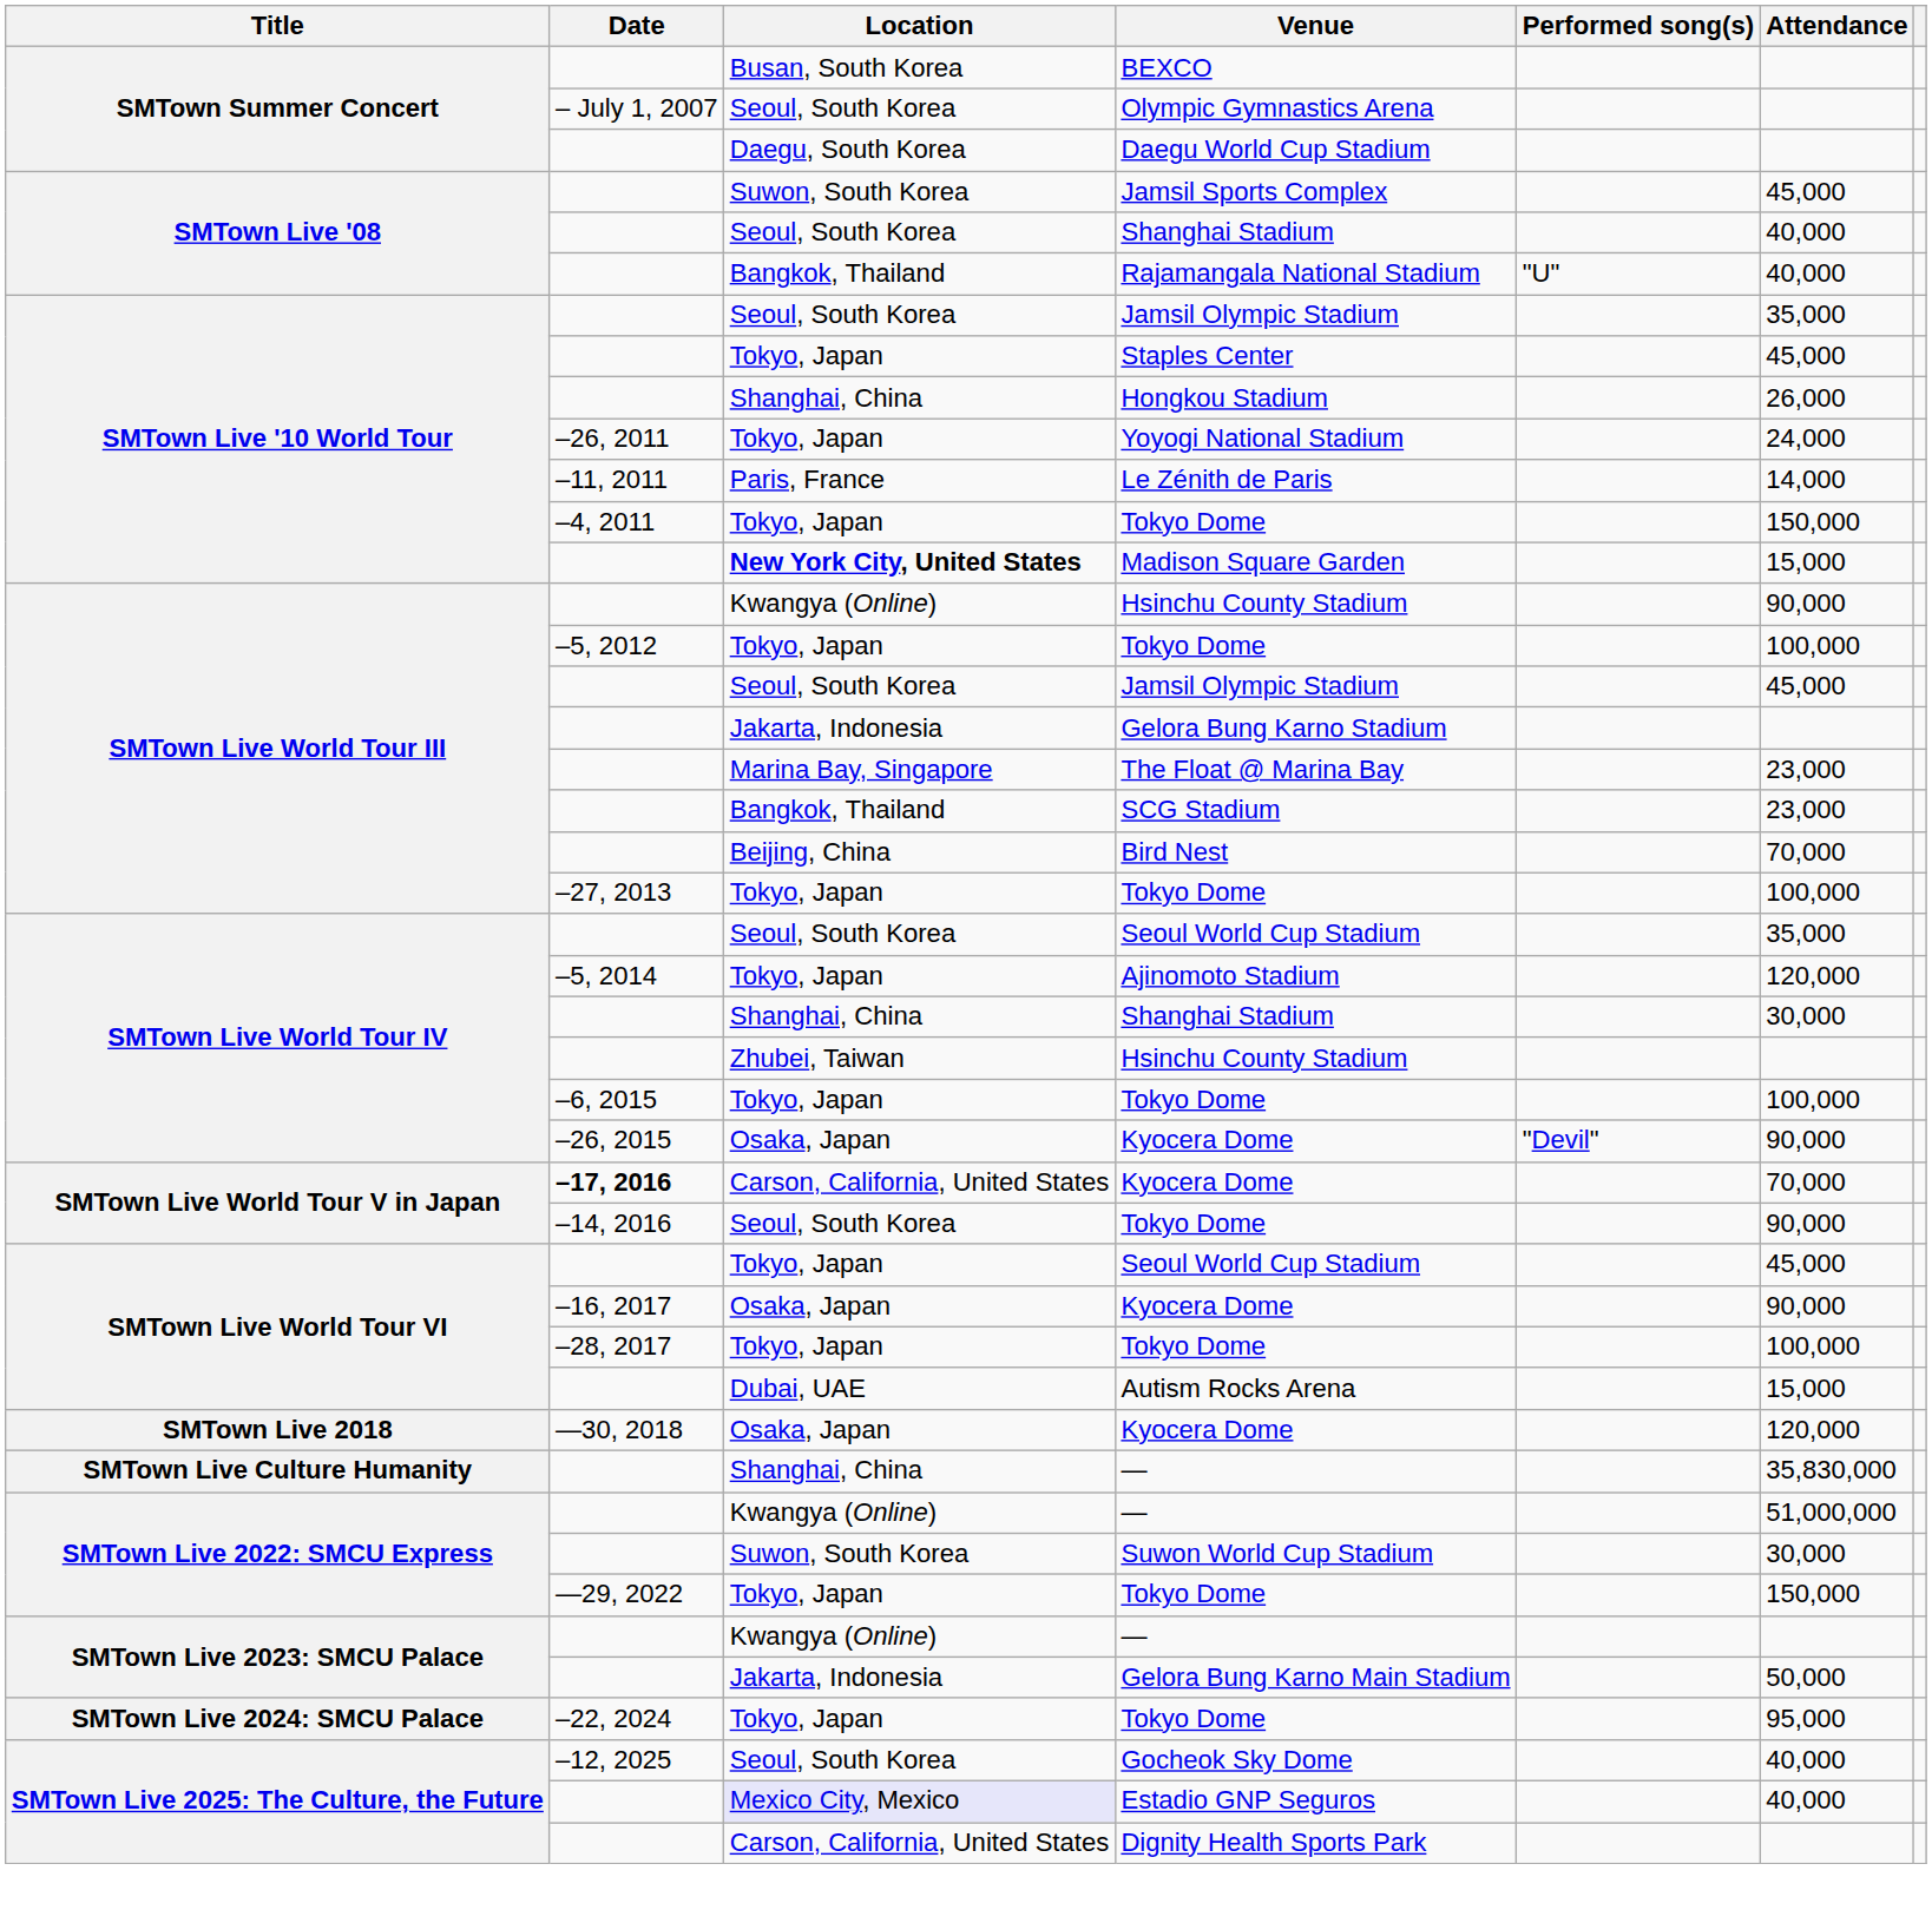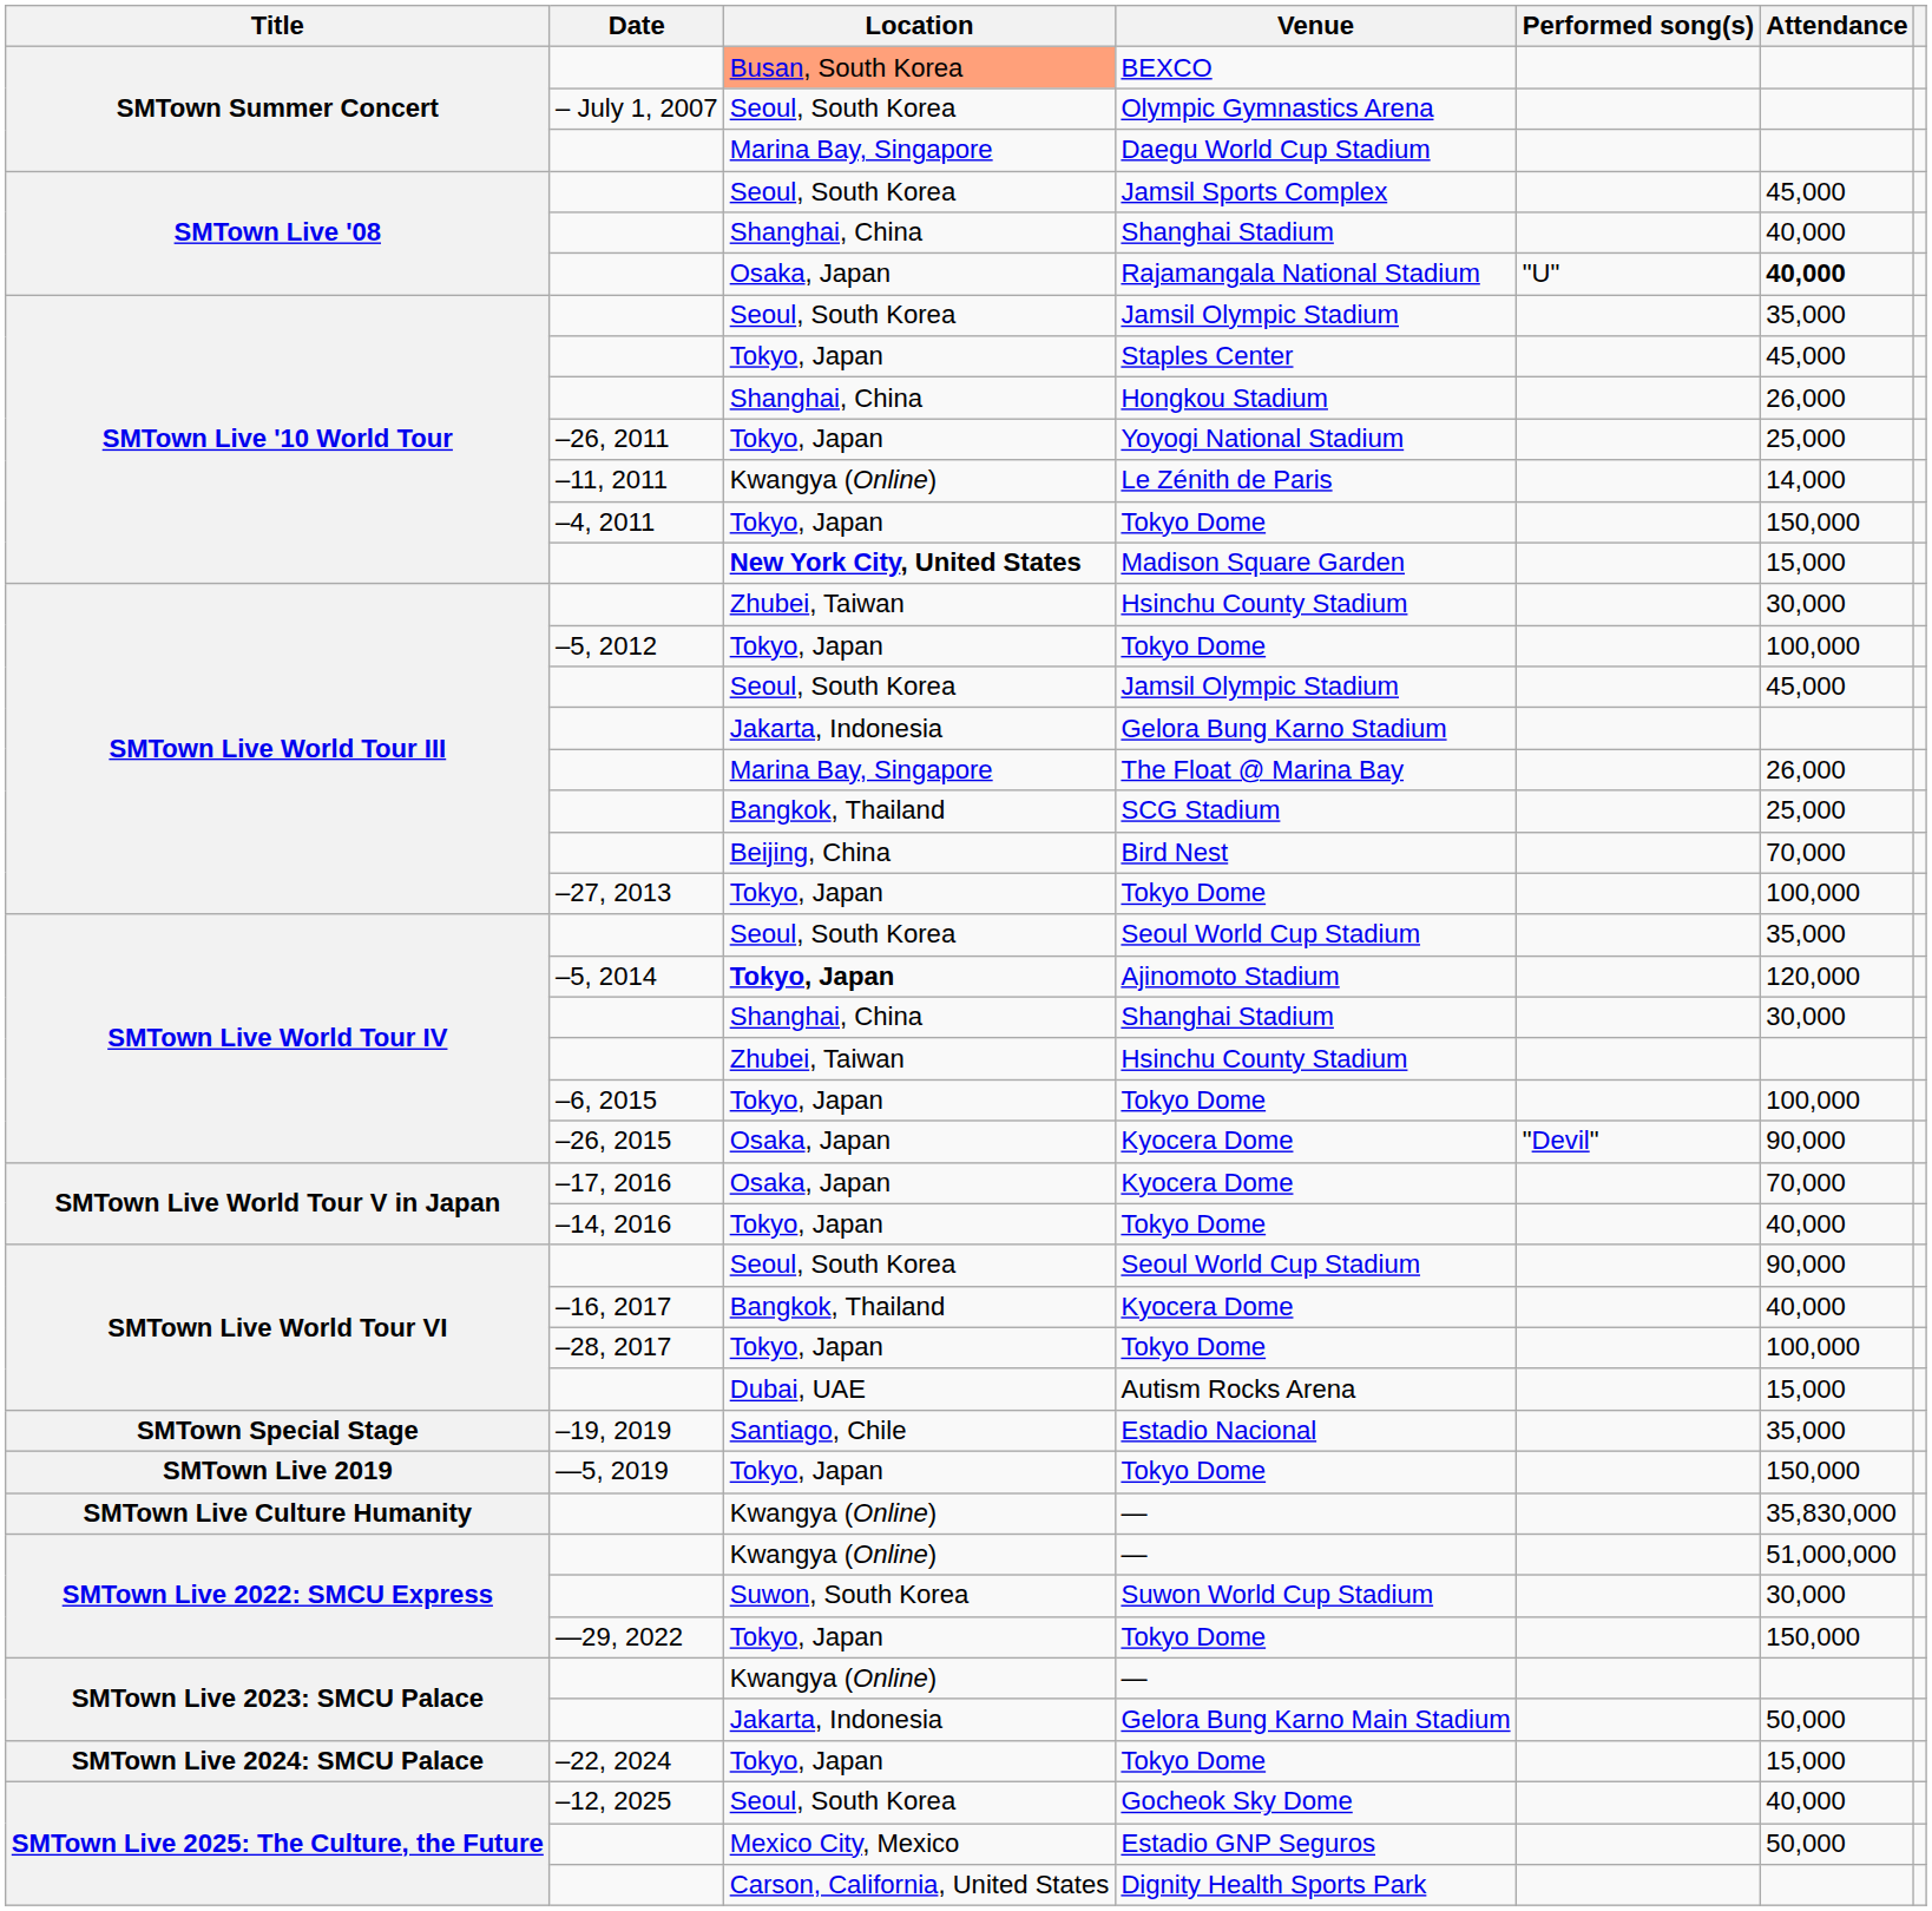BEXCO | Location: no background -> lightsalmon background
Daegu World Cup Stadium | Location: Daegu, South Korea -> Marina Bay, Singapore
Jamsil Sports Complex | Location: Suwon, South Korea -> Seoul, South Korea
SMTown Live '08 / Shanghai Stadium | Location: Seoul, South Korea -> Shanghai, China
Rajamangala National Stadium | Location: Bangkok, Thailand -> Osaka, Japan
Rajamangala National Stadium | Attendance: normal -> bold
Yoyogi National Stadium | Attendance: 24,000 -> 25,000
Le Zénith de Paris | Location: Paris, France -> Kwangya (Online)
SMTown Live World Tour III / Hsinchu County Stadium | Location: Kwangya (Online) -> Zhubei, Taiwan
SMTown Live World Tour III / Hsinchu County Stadium | Attendance: 90,000 -> 30,000
The Float @ Marina Bay | Attendance: 23,000 -> 26,000
SCG Stadium | Attendance: 23,000 -> 25,000
Ajinomoto Stadium | Location: normal -> bold
SMTown Live World Tour V in Japan / Kyocera Dome | Date: bold -> normal
SMTown Live World Tour V in Japan / Kyocera Dome | Location: Carson, California, United States -> Osaka, Japan
SMTown Live World Tour V in Japan / Tokyo Dome | Location: Seoul, South Korea -> Tokyo, Japan
SMTown Live World Tour V in Japan / Tokyo Dome | Attendance: 90,000 -> 40,000
SMTown Live World Tour VI / Seoul World Cup Stadium | Location: Tokyo, Japan -> Seoul, South Korea
SMTown Live World Tour VI / Seoul World Cup Stadium | Attendance: 45,000 -> 90,000
SMTown Live World Tour VI / Kyocera Dome | Location: Osaka, Japan -> Bangkok, Thailand
SMTown Live World Tour VI / Kyocera Dome | Attendance: 90,000 -> 40,000
- row: SMTown Live 2018 | —30, 2018 | Osaka, Japan | Kyocera Dome | 120,000
+ row: SMTown Special Stage | –19, 2019 | Santiago, Chile | Estadio Nacional | 35,000
+ row: SMTown Live 2019 | —5, 2019 | Tokyo, Japan | Tokyo Dome | 150,000
SMTown Live Culture Humanity / — | Location: Shanghai, China -> Kwangya (Online)
SMTown Live 2024: SMCU Palace / Tokyo Dome | Attendance: 95,000 -> 15,000
Estadio GNP Seguros | Location: lavender background -> no background
Estadio GNP Seguros | Attendance: 40,000 -> 50,000
